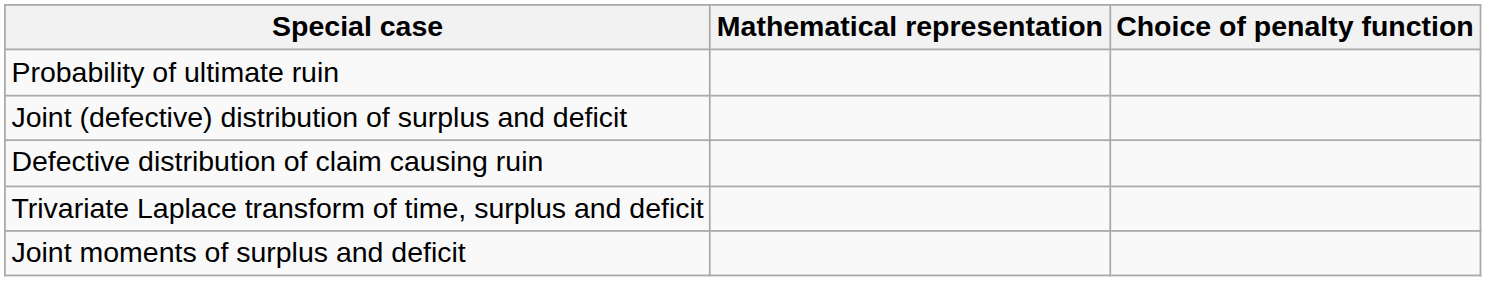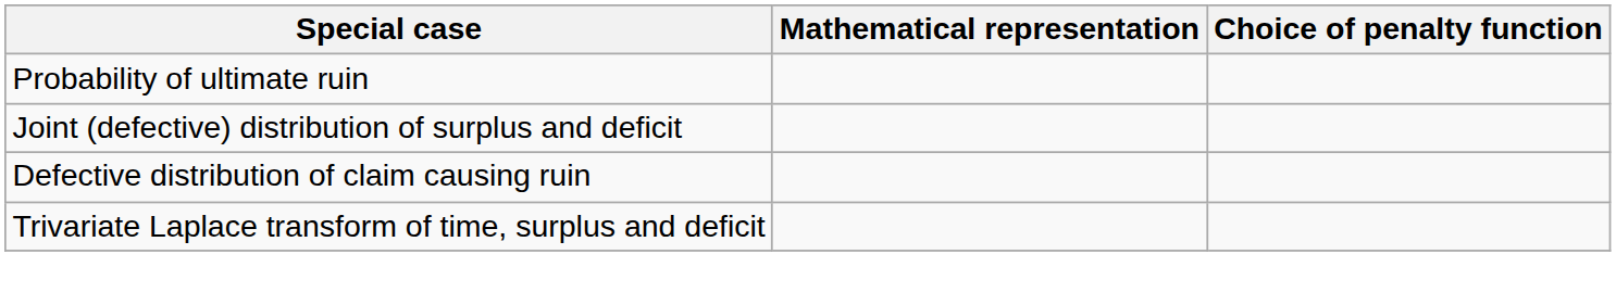- row: Joint moments of surplus and deficit
